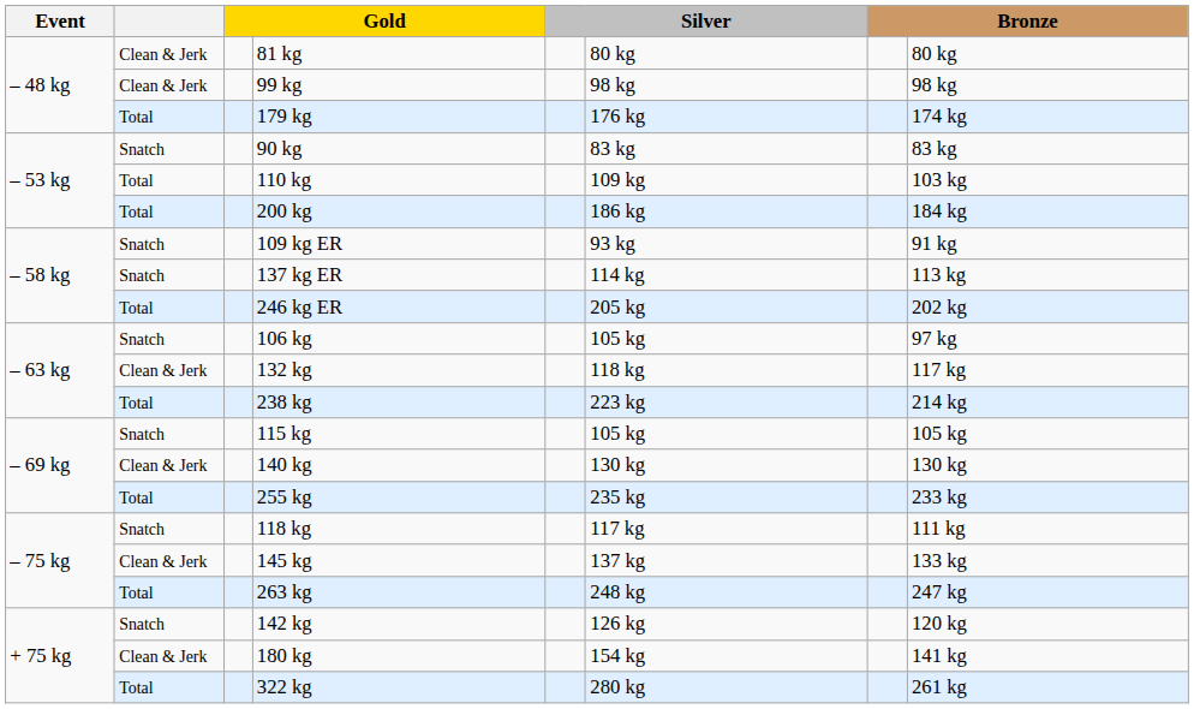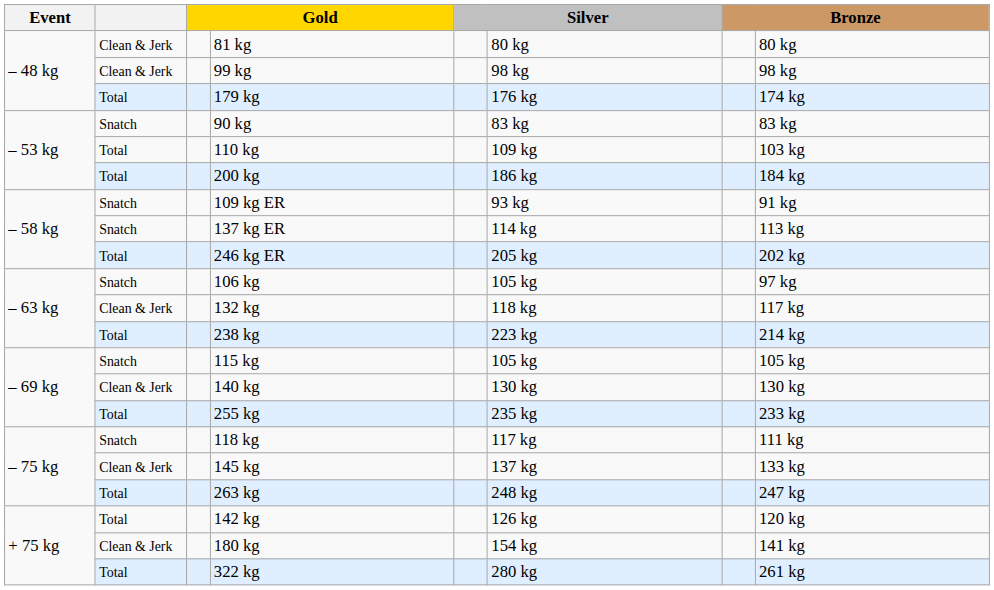142 kg | column 2: Snatch -> Total
